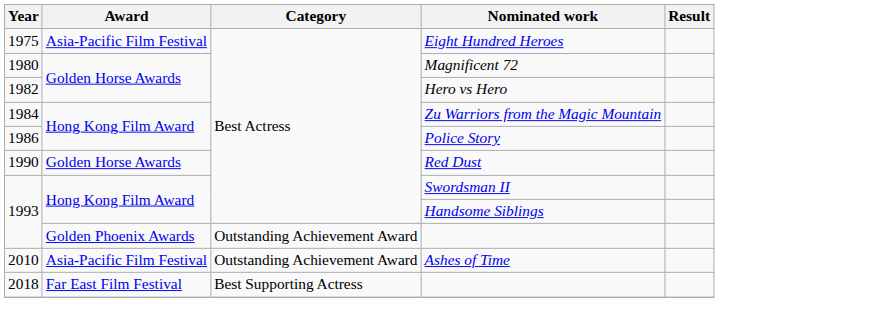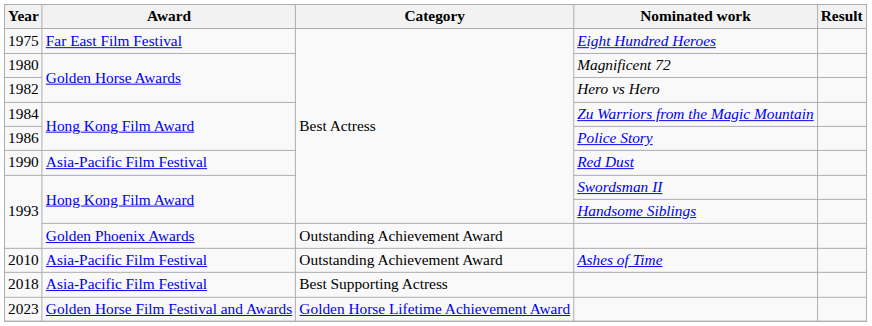1975 | Award: Asia-Pacific Film Festival -> Far East Film Festival
1990 | Award: Golden Horse Awards -> Asia-Pacific Film Festival
2018 | Award: Far East Film Festival -> Asia-Pacific Film Festival
+ row: 2023 | Golden Horse Film Festival and Awards | Golden Horse Lifetime Achievement Award
